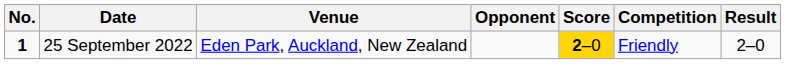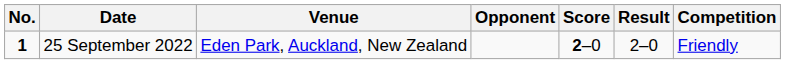columns swapped: Result <-> Competition
25 September 2022 | Score: gold background -> no background
